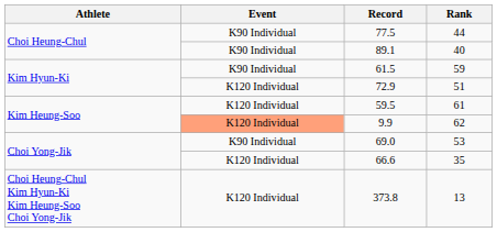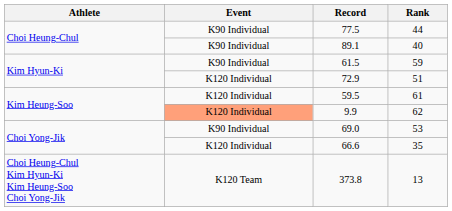373.8 | Event: K120 Individual -> K120 Team
